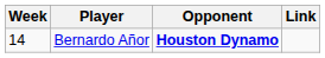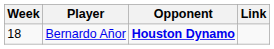Bernardo Añor | Week: 14 -> 18
